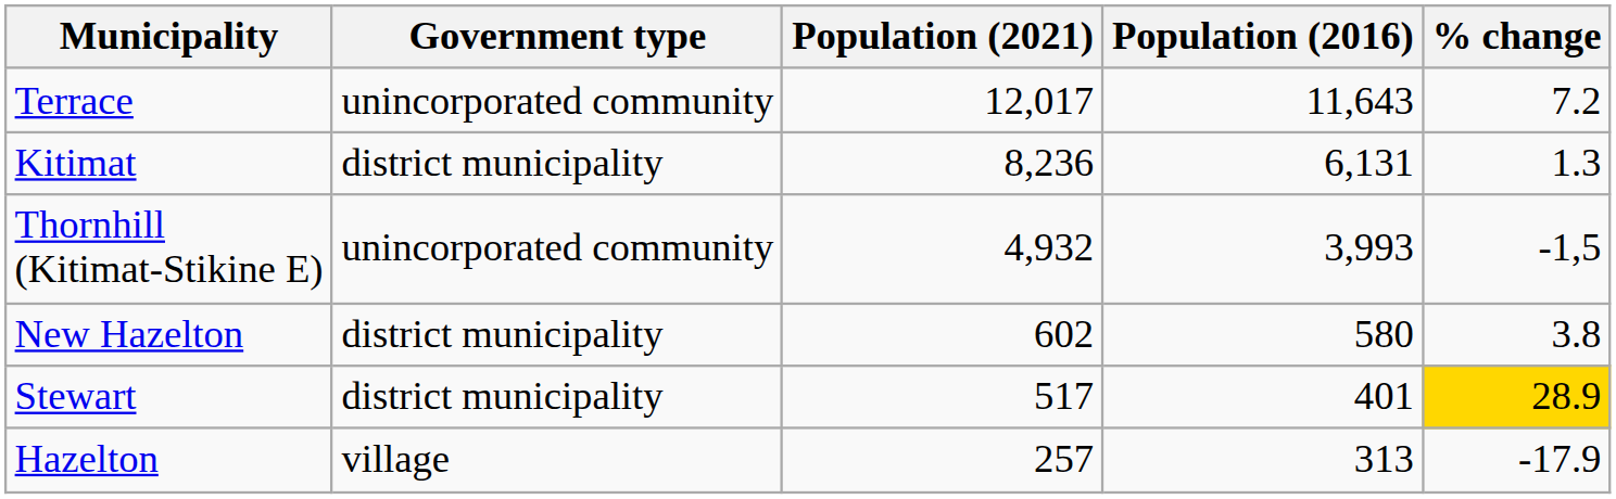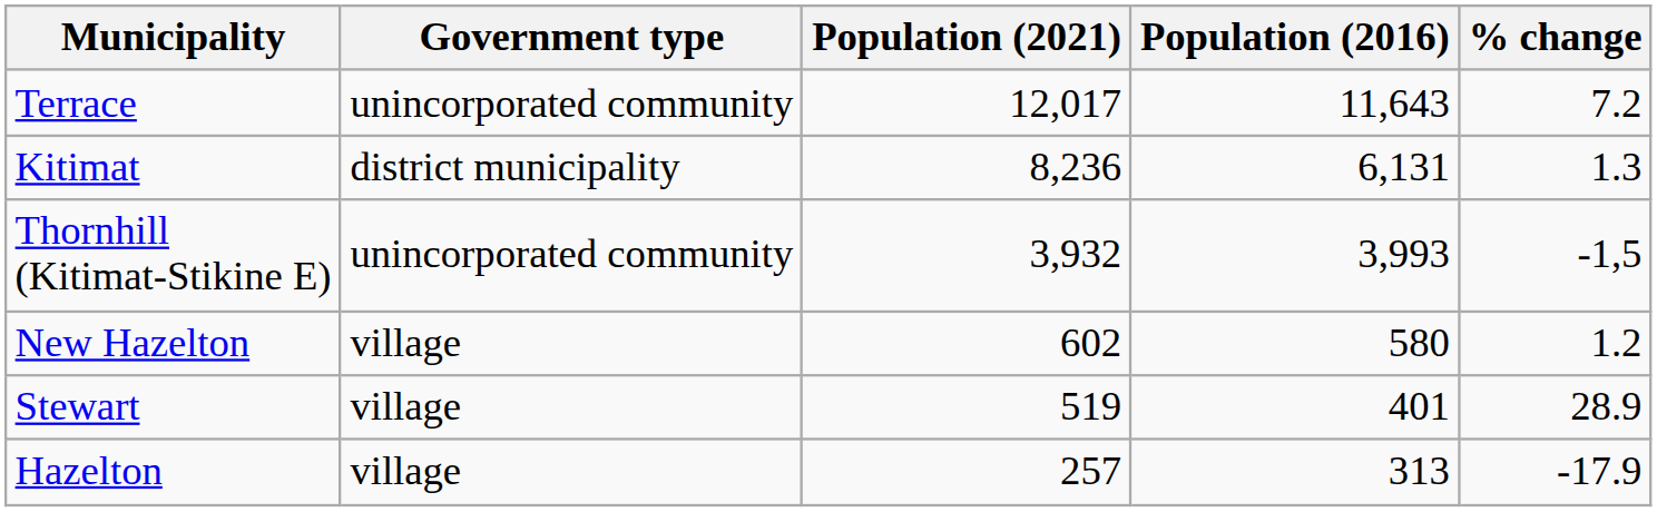Thornhill (Kitimat-Stikine E) | Population (2021): 4,932 -> 3,932
New Hazelton | Government type: district municipality -> village
New Hazelton | % change: 3.8 -> 1.2
Stewart | Government type: district municipality -> village
Stewart | Population (2021): 517 -> 519
Stewart | % change: gold background -> no background
